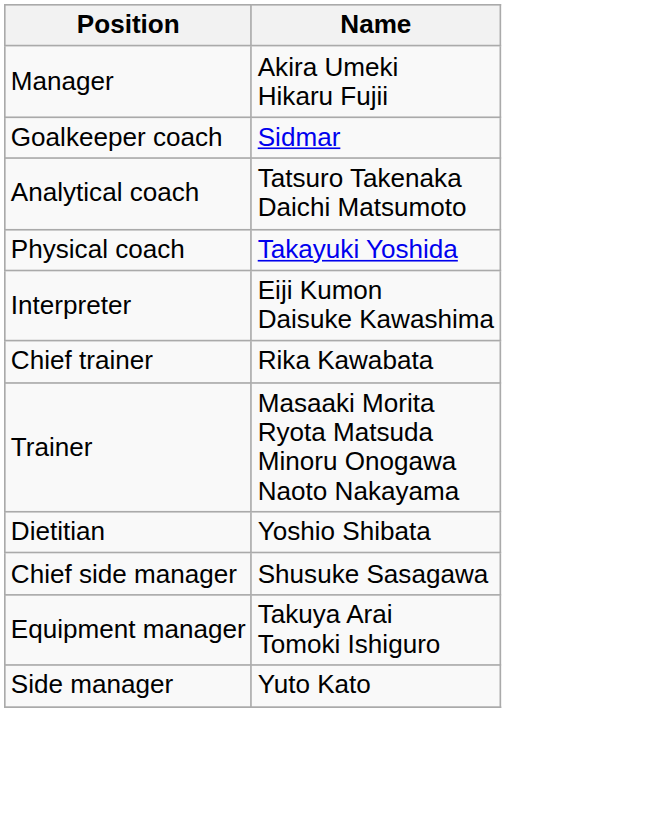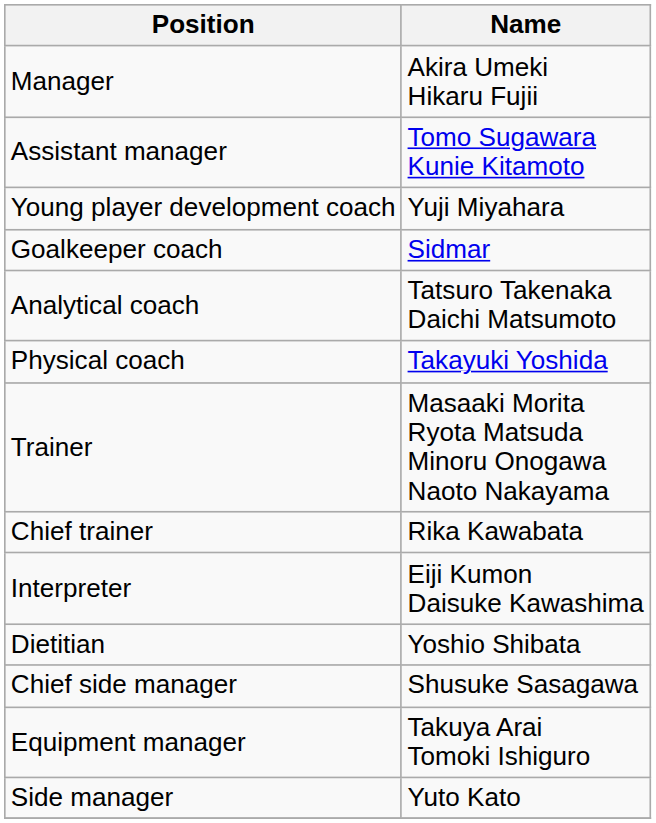+ row: Assistant manager | Tomo Sugawara Kunie Kitamoto
+ row: Young player development coach | Yuji Miyahara
rows swapped: Interpreter <-> Trainer
